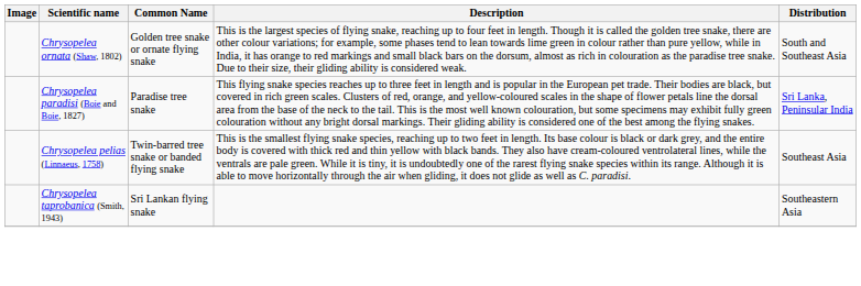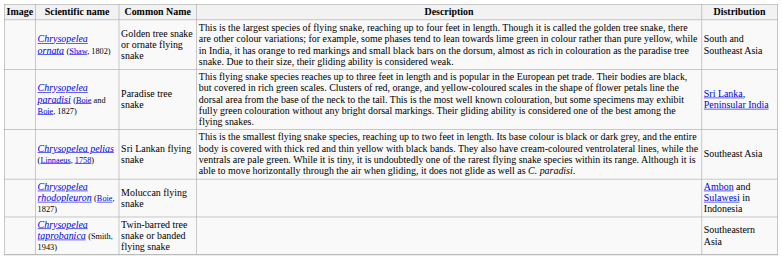Chrysopelea pelias (Linnaeus, 1758) | Common Name: Twin-barred tree snake or banded flying snake -> Sri Lankan flying snake
+ row: Chrysopelea rhodopleuron (Boie, 1827) | Moluccan flying snake | Ambon and Sulawesi in Indonesia
Chrysopelea taprobanica (Smith, 1943) | Common Name: Sri Lankan flying snake -> Twin-barred tree snake or banded flying snake
